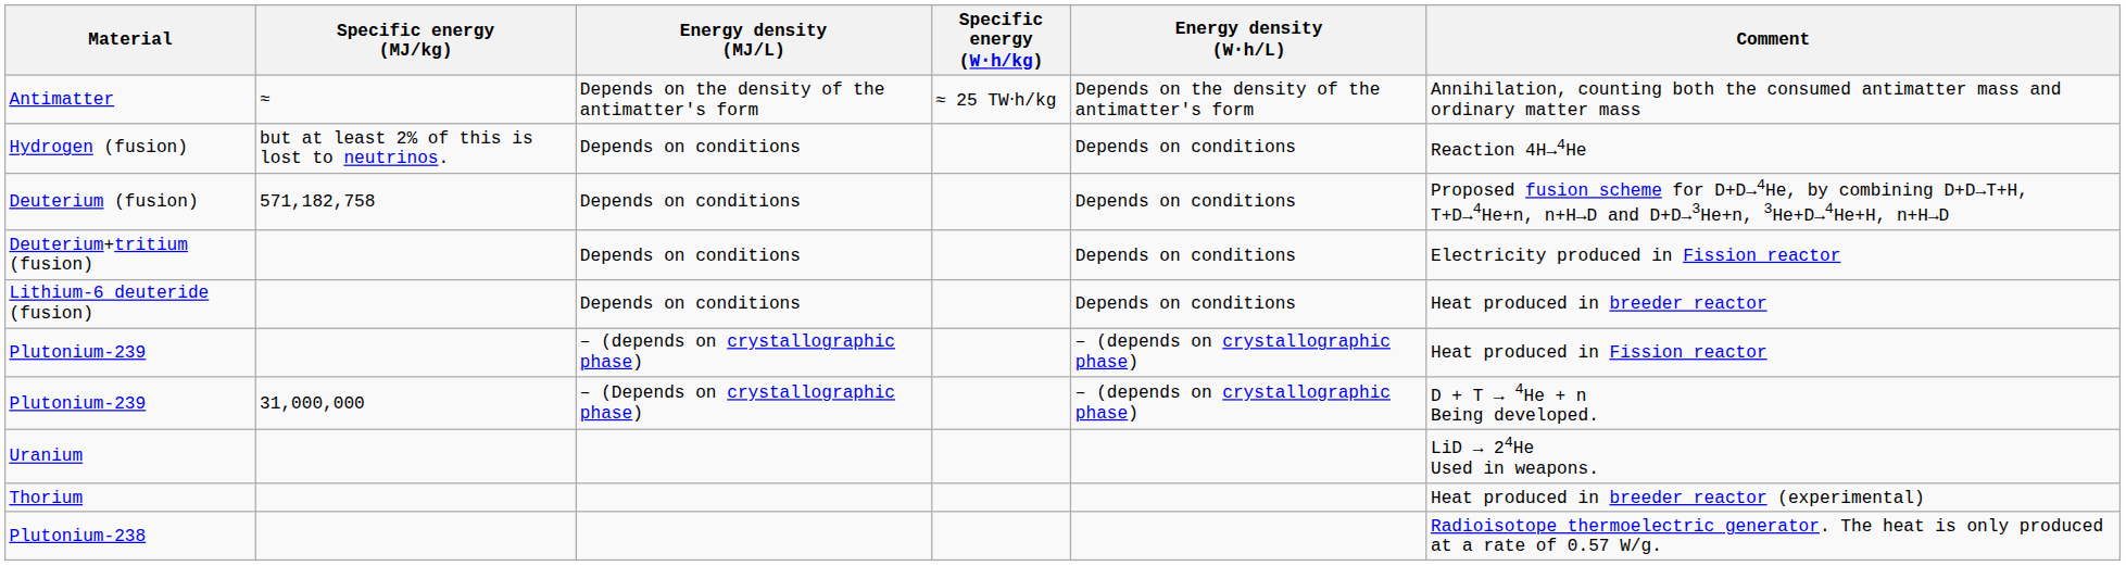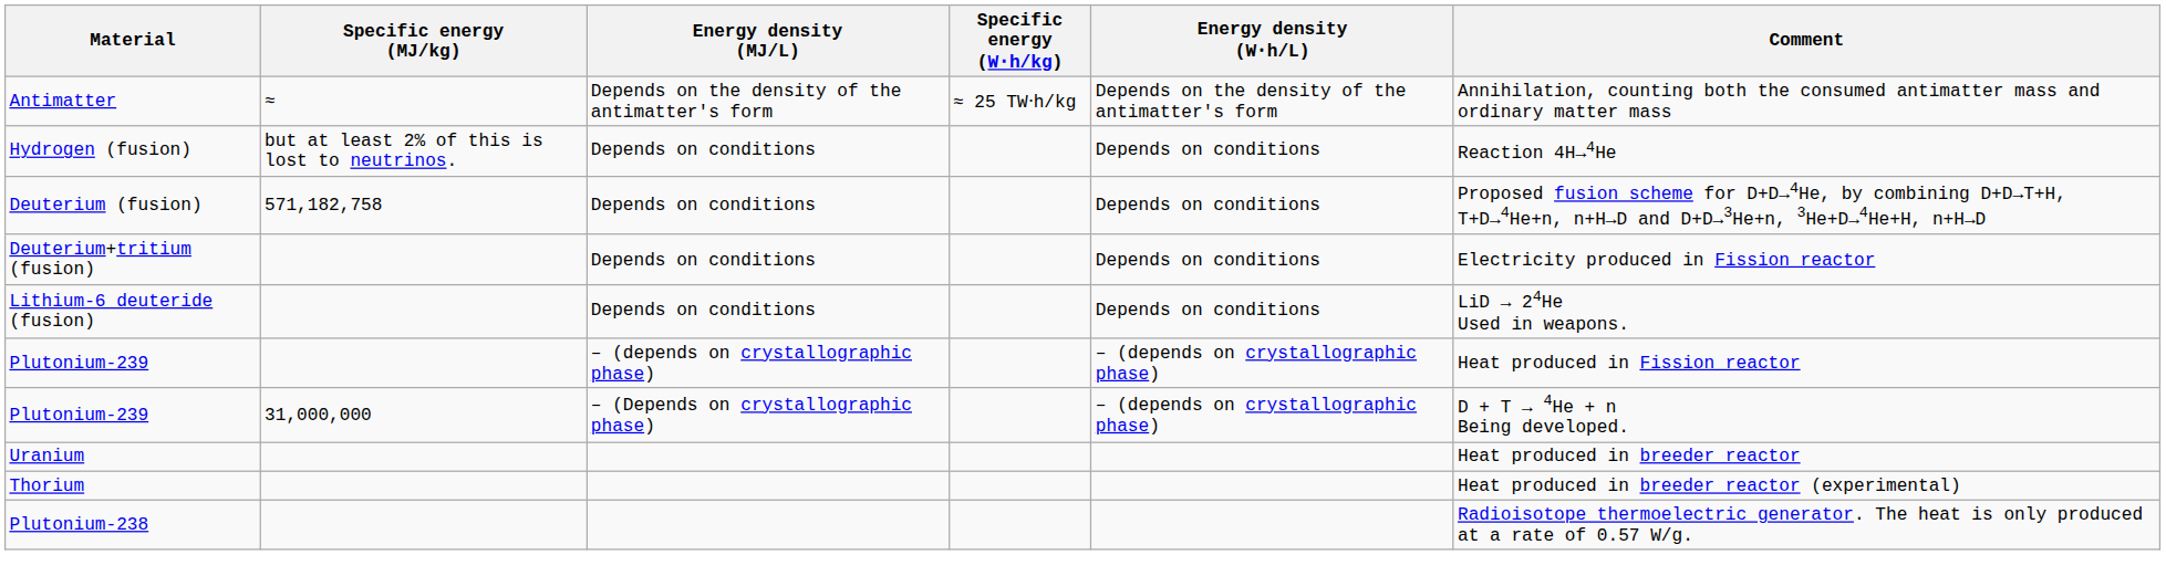Lithium-6 deuteride (fusion) | Comment: Heat produced in breeder reactor -> LiD → 24He Used in weapons.
Uranium | Comment: LiD → 24He Used in weapons. -> Heat produced in breeder reactor
